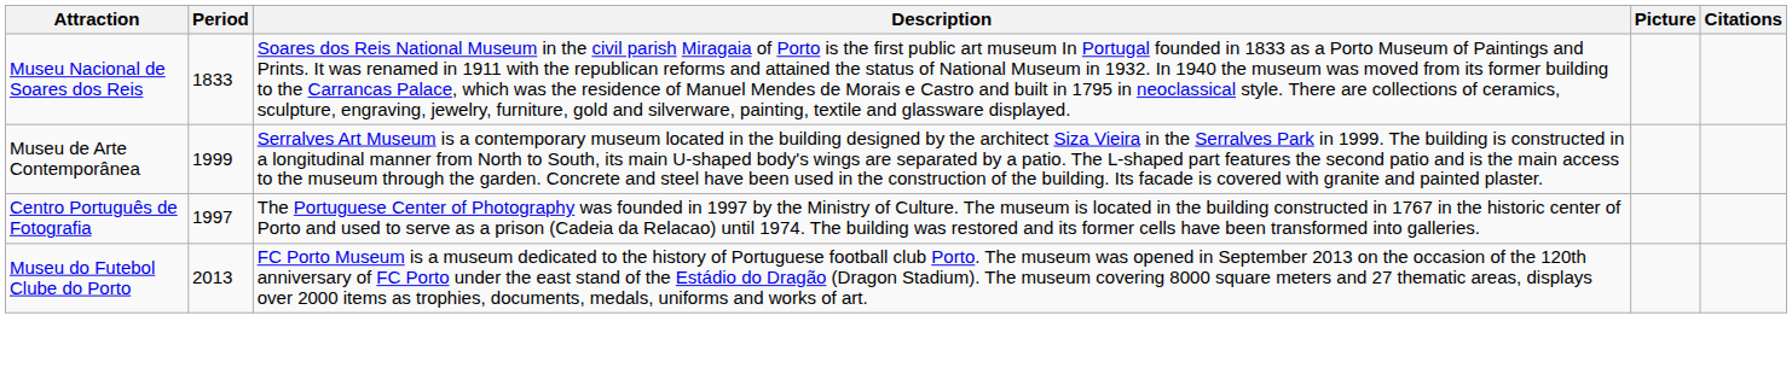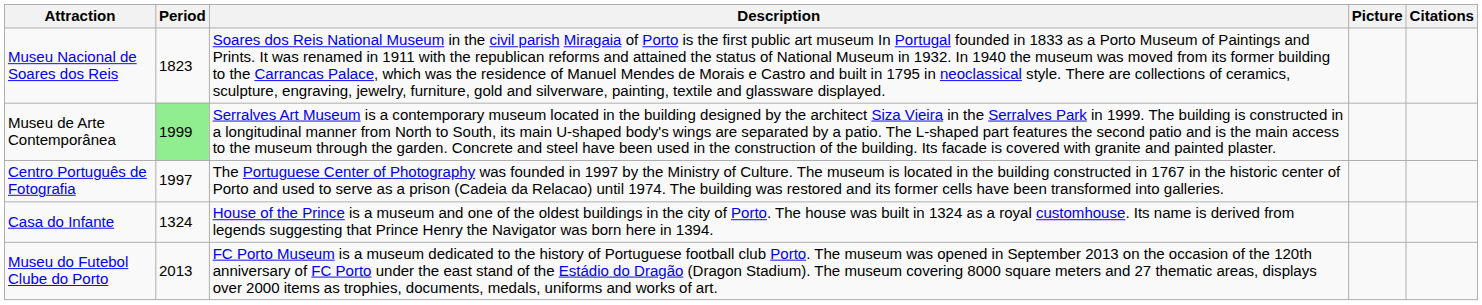Museu Nacional de Soares dos Reis | Period: 1833 -> 1823
Museu de Arte Contemporânea | Period: no background -> lightgreen background
+ row: Casa do Infante | 1324 | House of the Prince is a museum and one of the oldest buildings in the city of Porto. The house was built in 1324 as a royal customhouse. Its name is derived from legends suggesting that Prince Henry the Navigator was born here in 1394.
